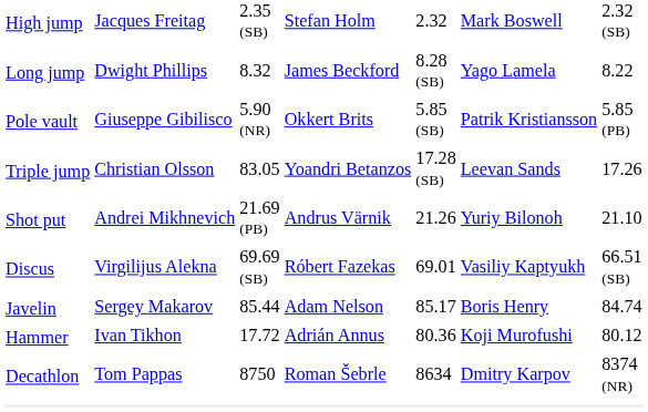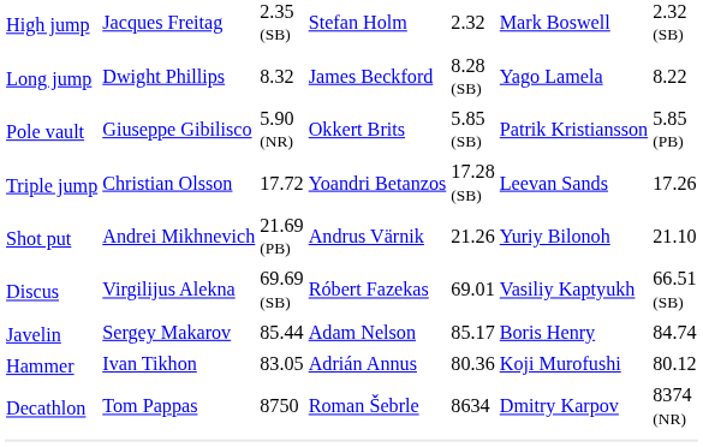Triple jump / Christian Olsson | column 3: 83.05 -> 17.72
Hammer / Ivan Tikhon | column 3: 17.72 -> 83.05
